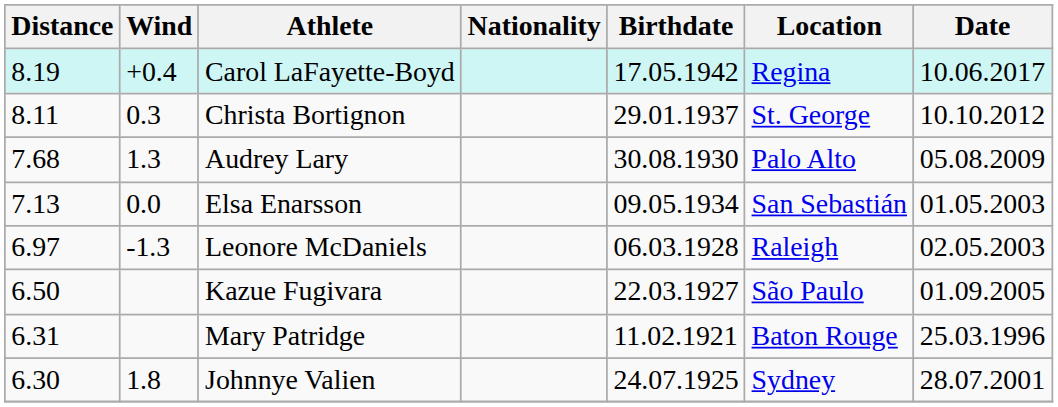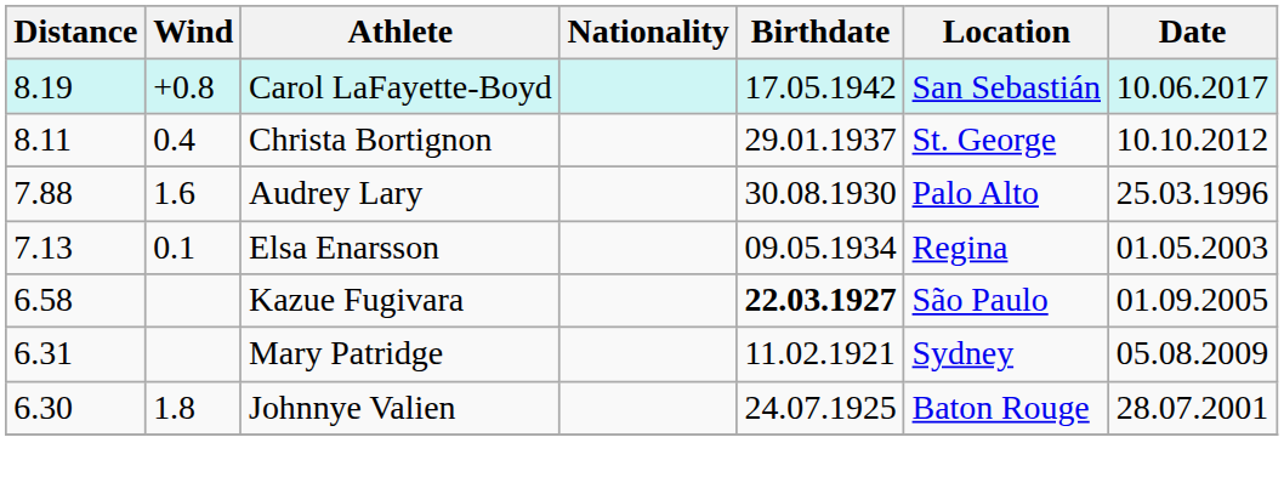Carol LaFayette-Boyd | Wind: +0.4 -> +0.8
Carol LaFayette-Boyd | Location: Regina -> San Sebastián
Christa Bortignon | Wind: 0.3 -> 0.4
Audrey Lary | Distance: 7.68 -> 7.88
Audrey Lary | Wind: 1.3 -> 1.6
Audrey Lary | Date: 05.08.2009 -> 25.03.1996
Elsa Enarsson | Wind: 0.0 -> 0.1
Elsa Enarsson | Location: San Sebastián -> Regina
- row: 6.97 | -1.3 | Leonore McDaniels | 06.03.1928 | Raleigh | 02.05.2003
Kazue Fugivara | Distance: 6.50 -> 6.58
Kazue Fugivara | Birthdate: normal -> bold
Mary Patridge | Location: Baton Rouge -> Sydney
Mary Patridge | Date: 25.03.1996 -> 05.08.2009
Johnnye Valien | Location: Sydney -> Baton Rouge
